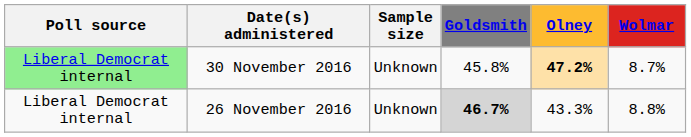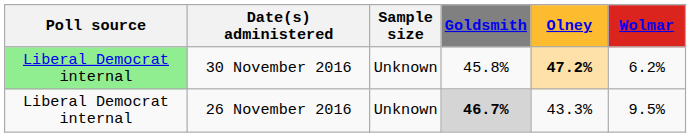30 November 2016 | Wolmar: 8.7% -> 6.2%
26 November 2016 | Wolmar: 8.8% -> 9.5%
